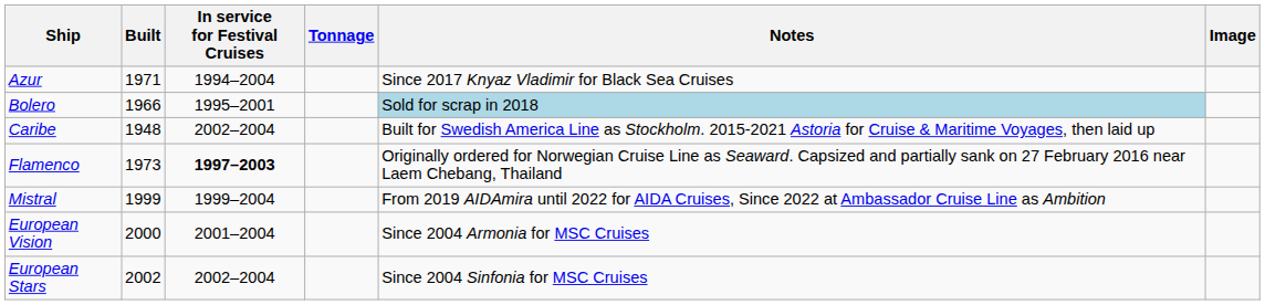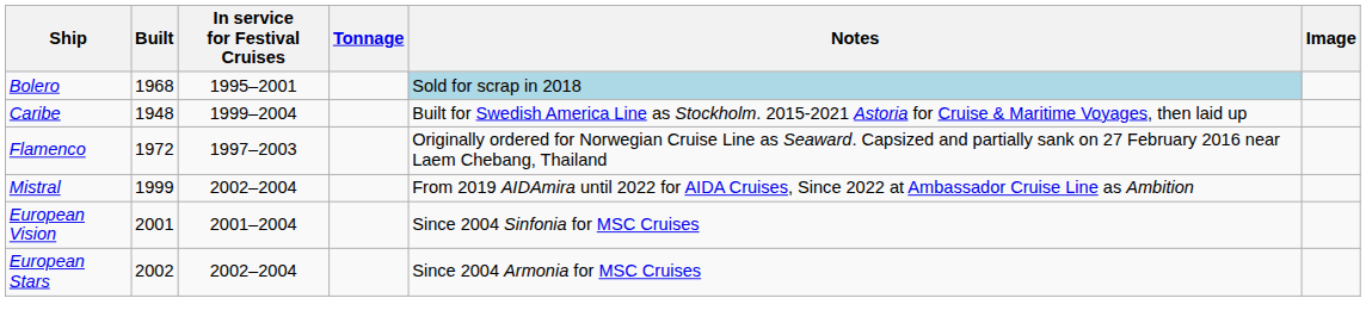- row: Azur | 1971 | 1994–2004 | Since 2017 Knyaz Vladimir for Black Sea Cruises
Bolero | Built: 1966 -> 1968
Caribe | In service for Festival Cruises: 2002–2004 -> 1999–2004
Flamenco | Built: 1973 -> 1972
Flamenco | In service for Festival Cruises: bold -> normal
Mistral | In service for Festival Cruises: 1999–2004 -> 2002–2004
European Vision | Built: 2000 -> 2001
European Vision | Notes: Since 2004 Armonia for MSC Cruises -> Since 2004 Sinfonia for MSC Cruises
European Stars | Notes: Since 2004 Sinfonia for MSC Cruises -> Since 2004 Armonia for MSC Cruises
